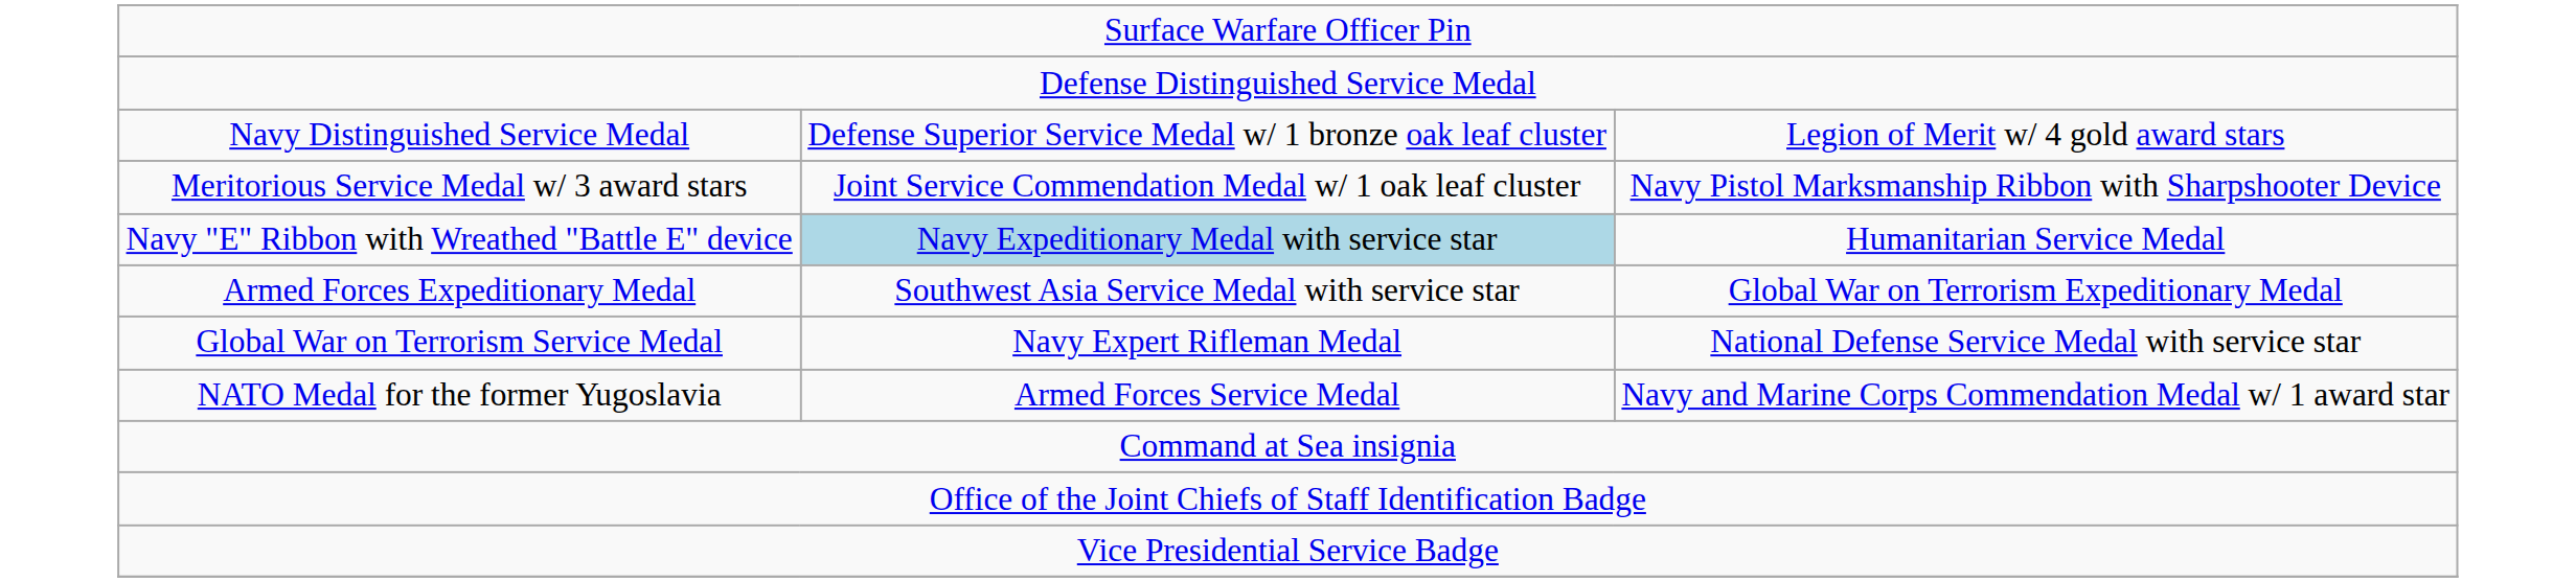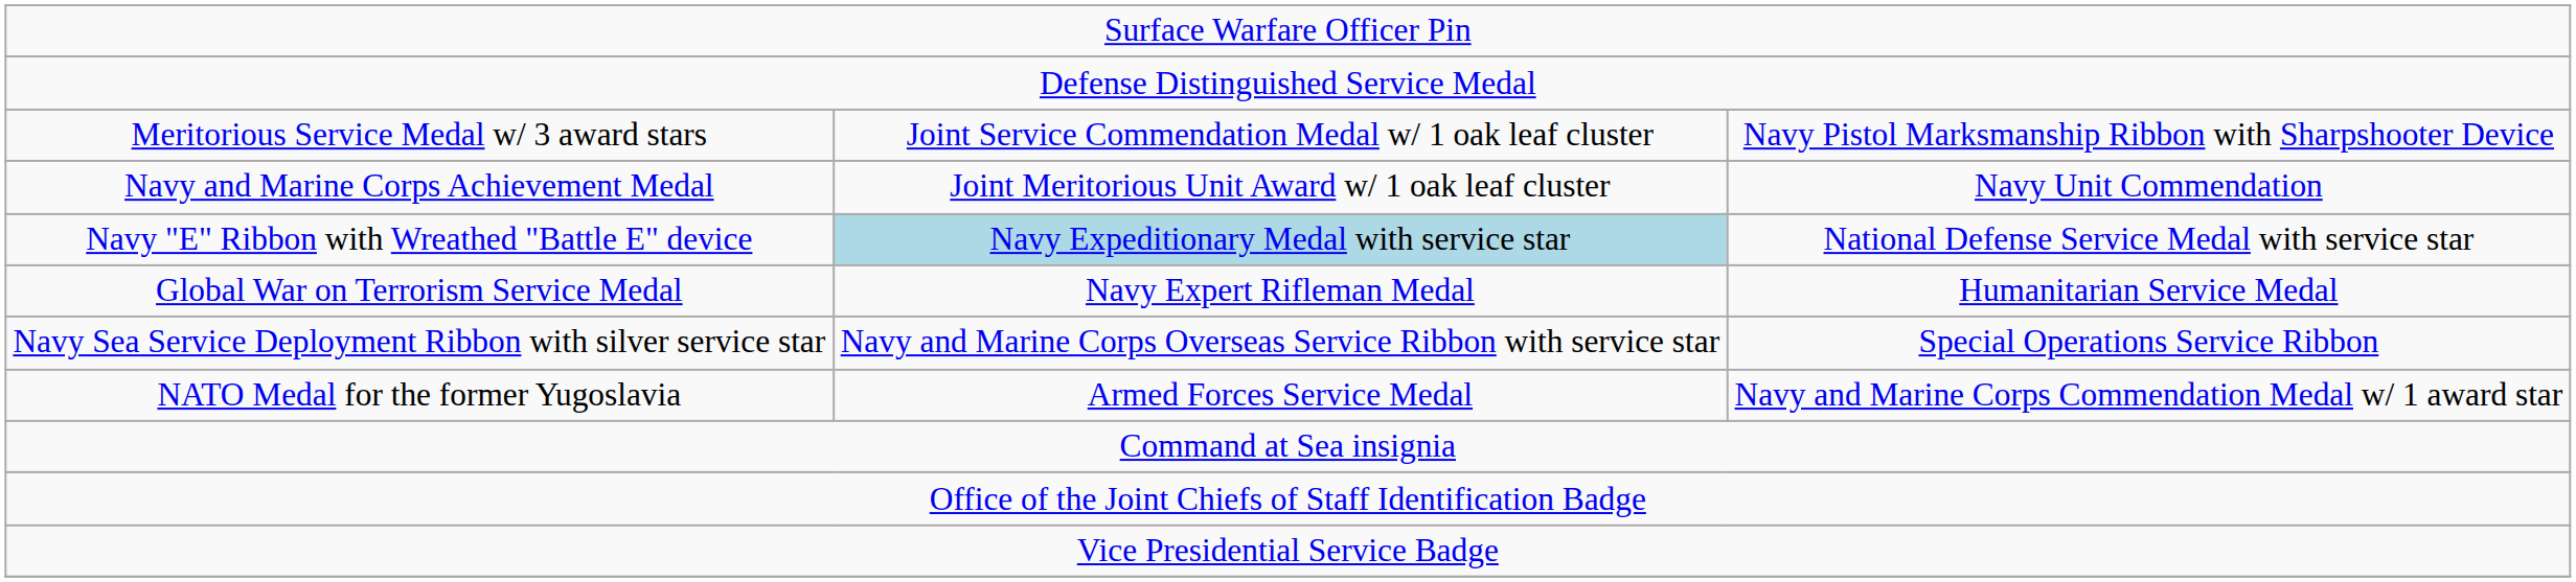- row: Navy Distinguished Service Medal | Defense Superior Service Medal w/ 1 bronze oak leaf cluster | Legion of Merit w/ 4 gold award stars
+ row: Navy and Marine Corps Achievement Medal | Joint Meritorious Unit Award w/ 1 oak leaf cluster | Navy Unit Commendation
Navy "E" Ribbon with Wreathed "Battle E" device | column 3: Humanitarian Service Medal -> National Defense Service Medal with service star
- row: Armed Forces Expeditionary Medal | Southwest Asia Service Medal with service star | Global War on Terrorism Expeditionary Medal
Global War on Terrorism Service Medal | column 3: National Defense Service Medal with service star -> Humanitarian Service Medal
+ row: Navy Sea Service Deployment Ribbon with silver service star | Navy and Marine Corps Overseas Service Ribbon with service star | Special Operations Service Ribbon
